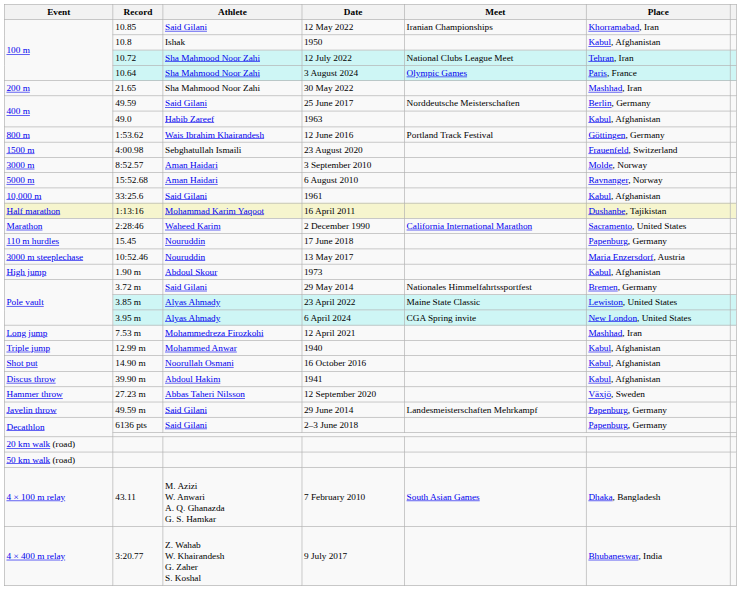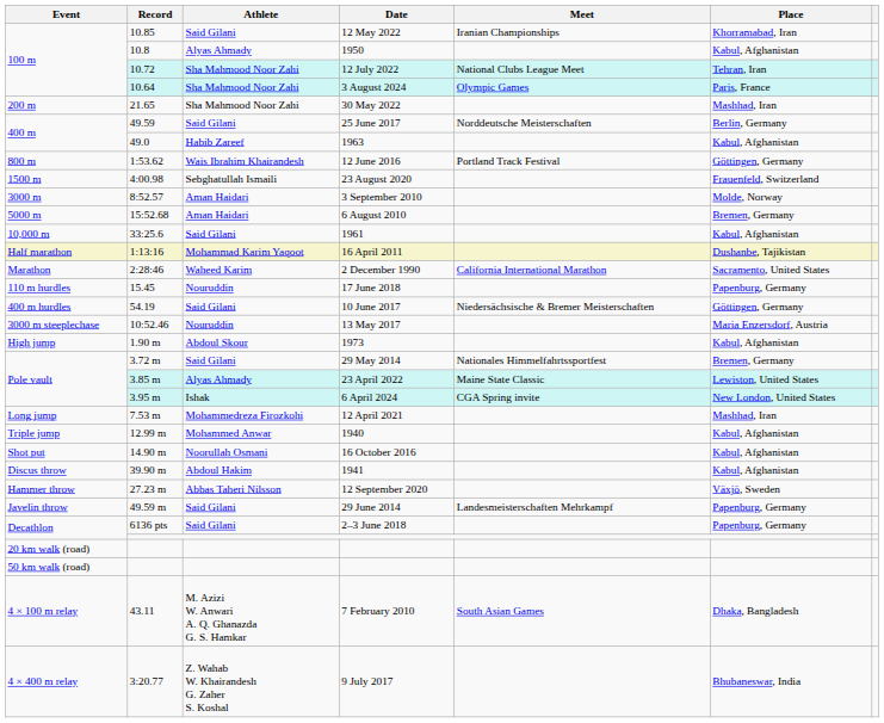1950 | Athlete: Ishak -> Alyas Ahmady
6 August 2010 | Place: Ravnanger, Norway -> Bremen, Germany
+ row: 400 m hurdles | 54.19 | Said Gilani | 10 June 2017 | Niedersächsische & Bremer Meisterschaften | Göttingen, Germany
6 April 2024 | Athlete: Alyas Ahmady -> Ishak
